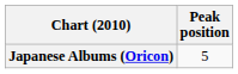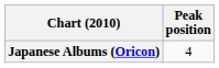Japanese Albums (Oricon) | Peak position: 5 -> 4
